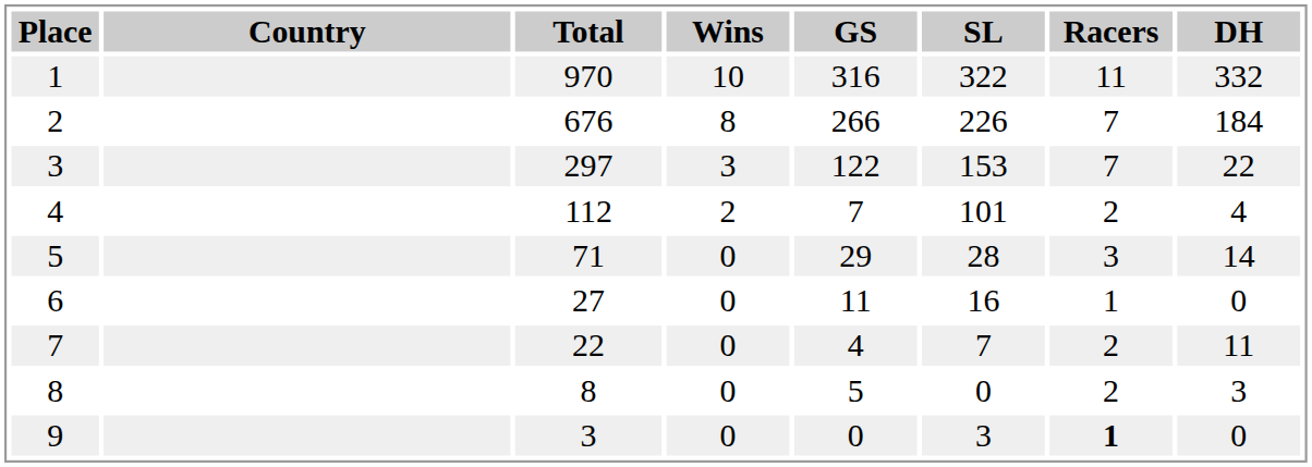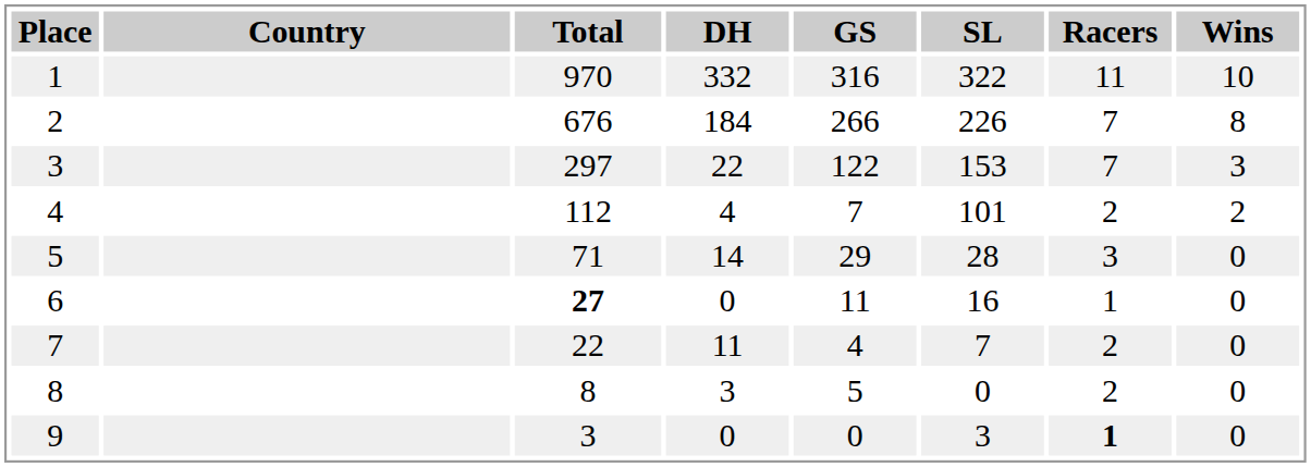columns swapped: DH <-> Wins
6 | Total: normal -> bold
